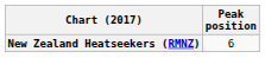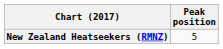New Zealand Heatseekers (RMNZ) | Peak position: 6 -> 5
